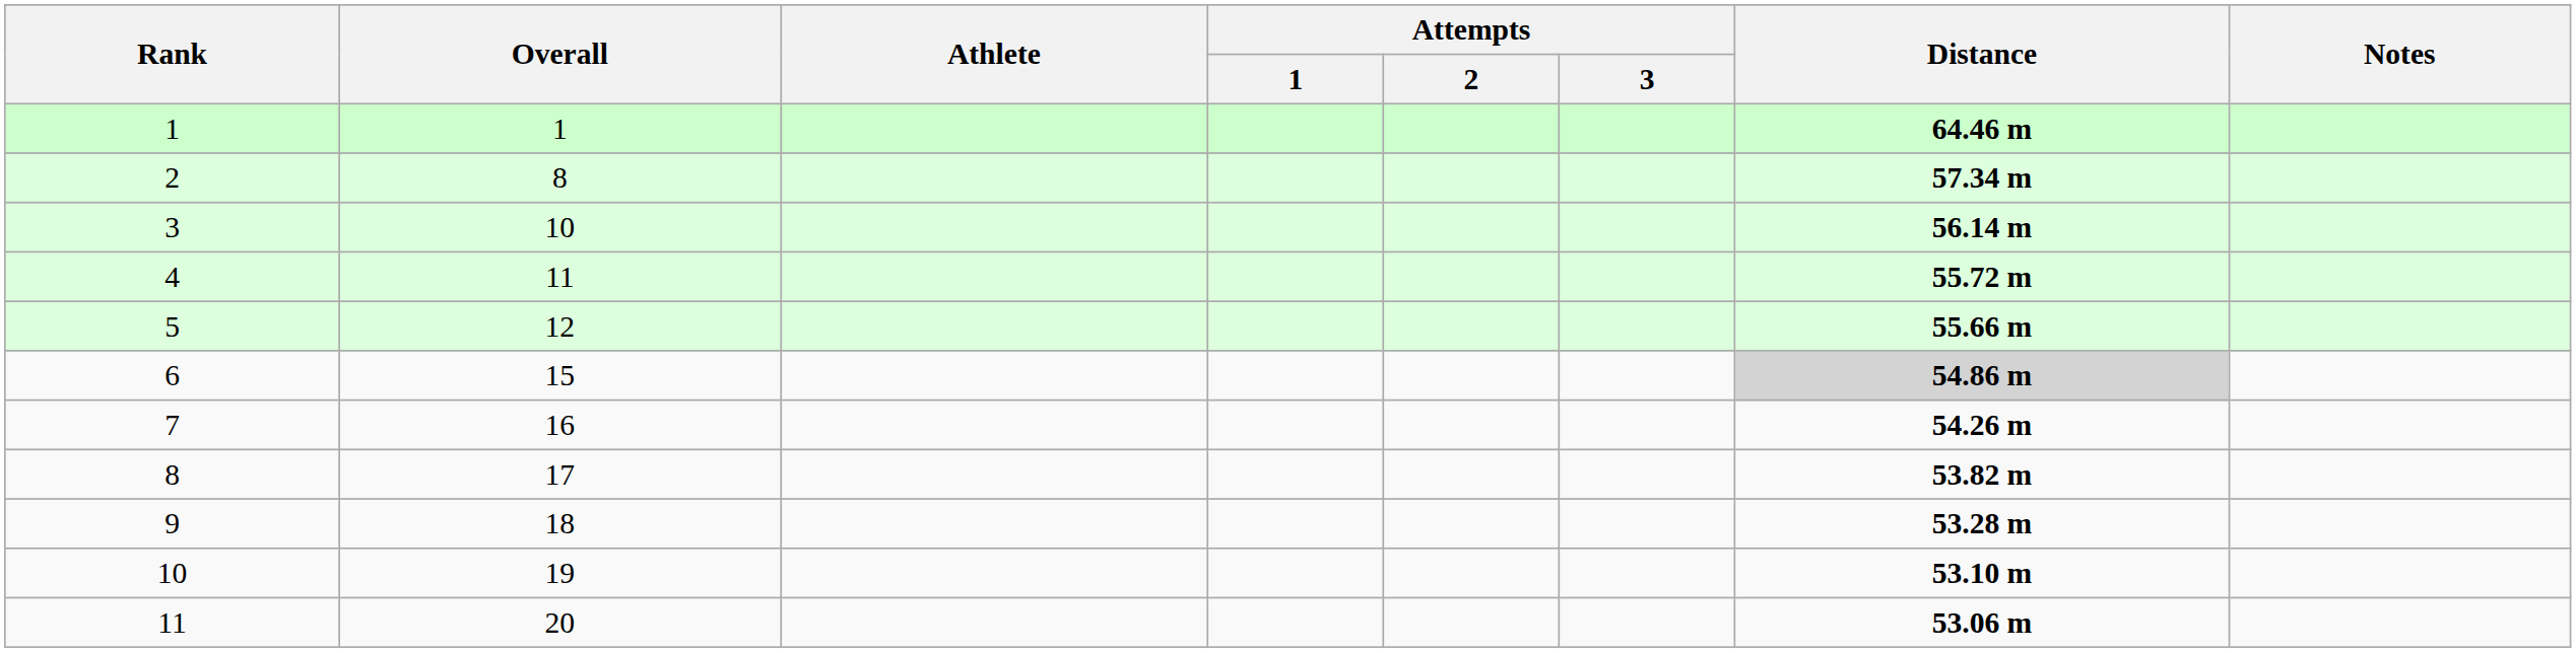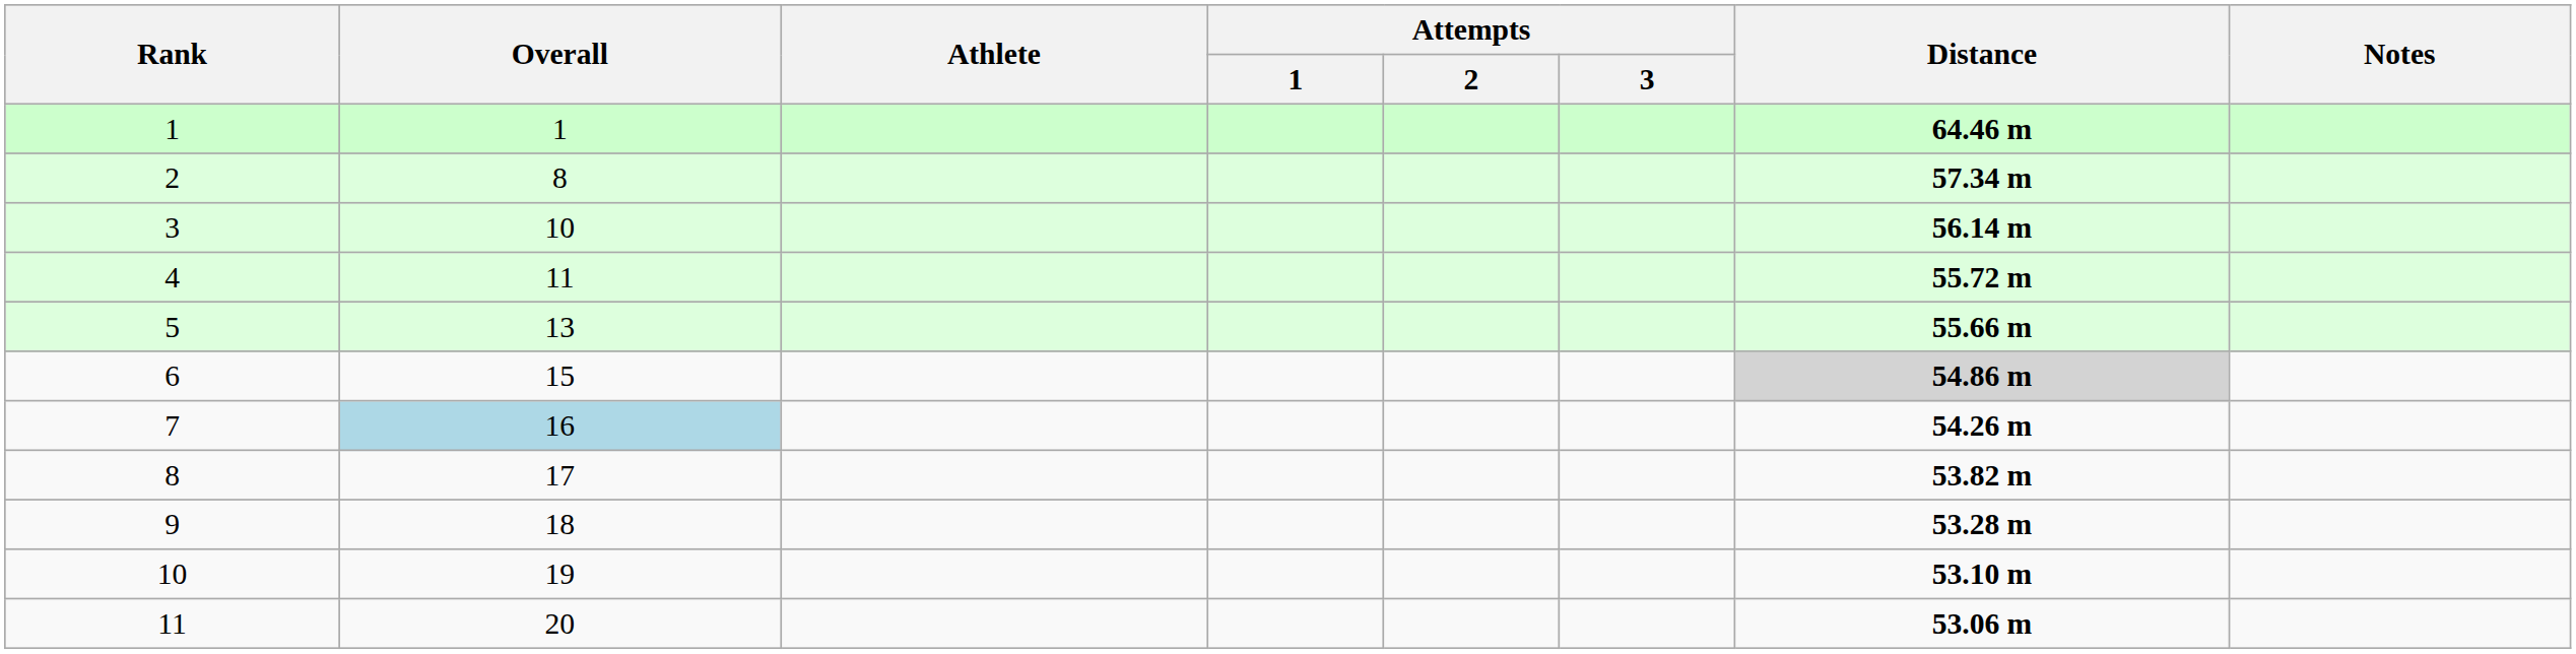5 | Overall: 12 -> 13
7 | Overall: no background -> lightblue background
